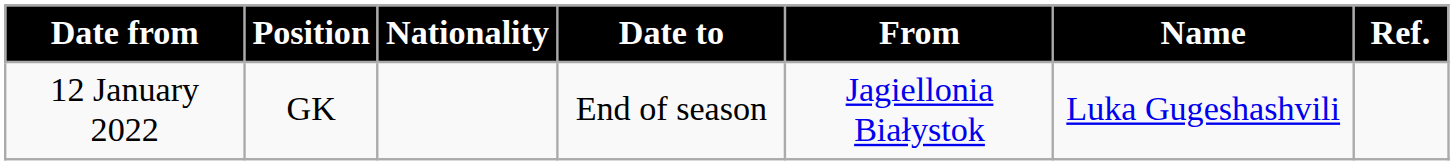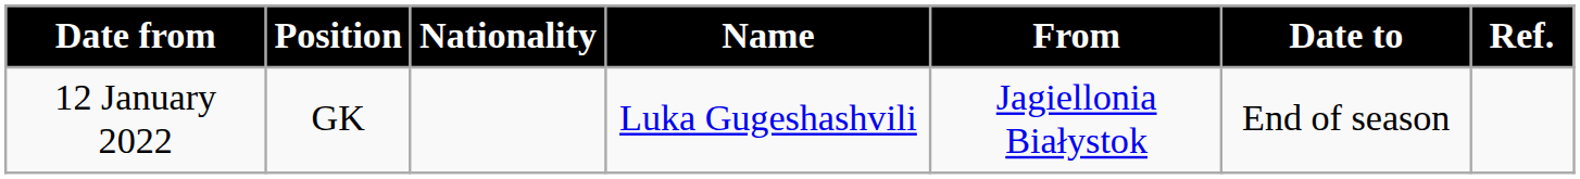columns swapped: Name <-> Date to
